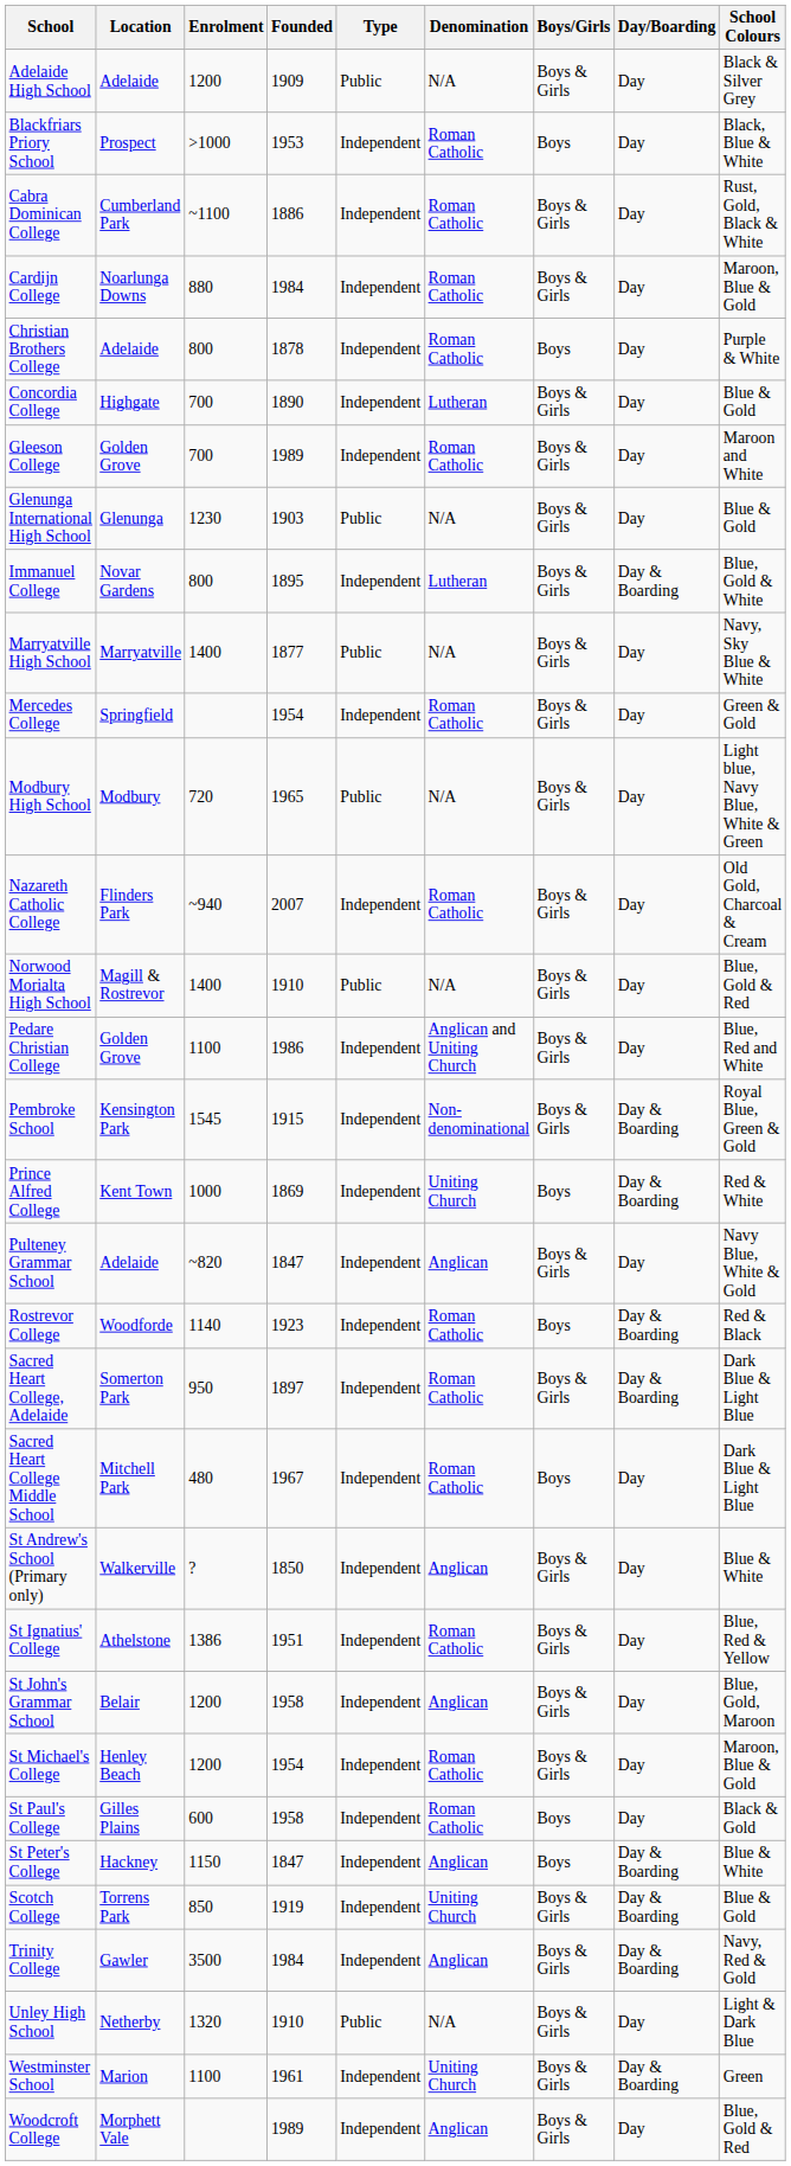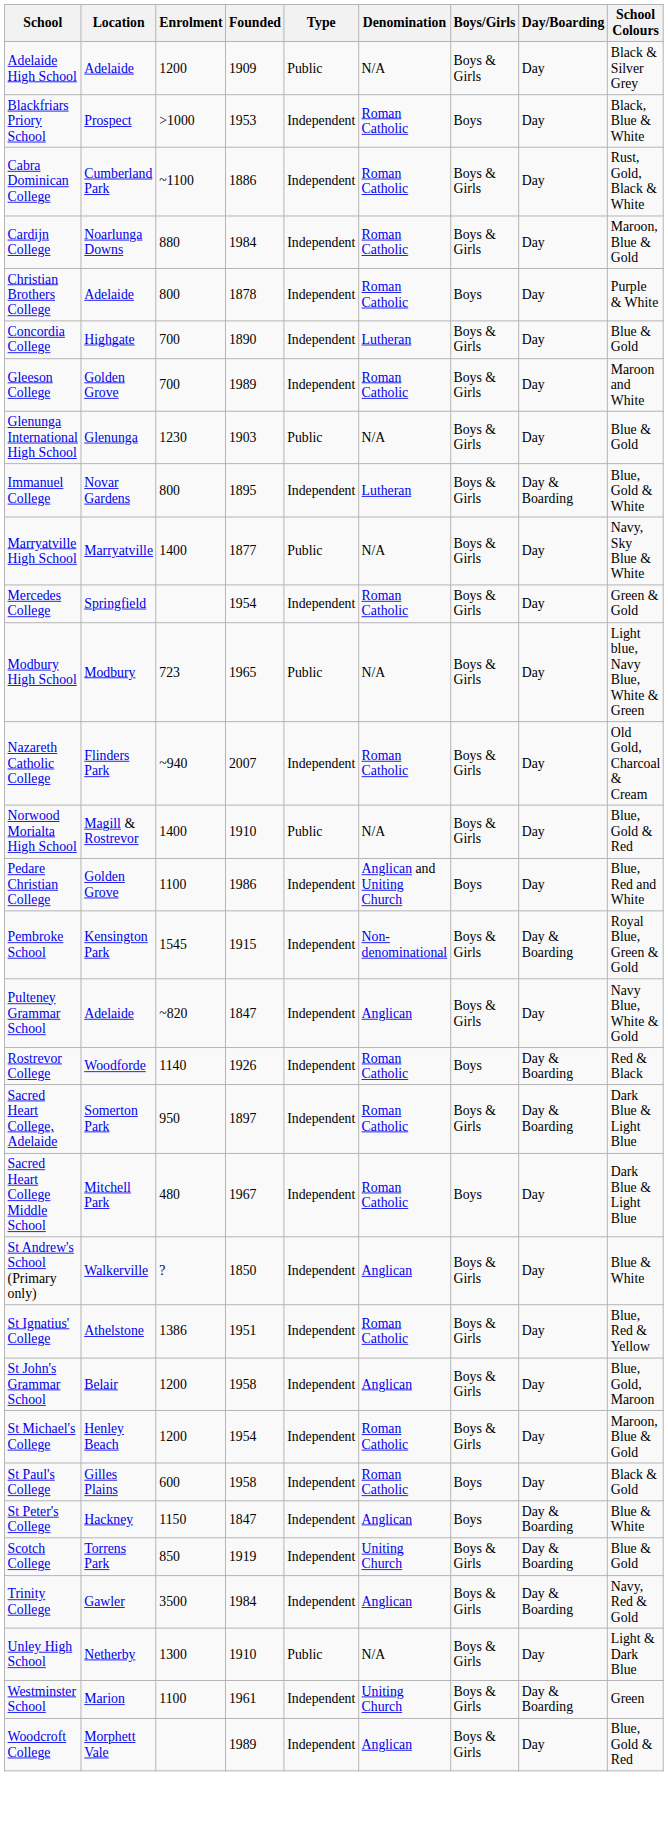Modbury High School | Enrolment: 720 -> 723
Pedare Christian College | Boys/Girls: Boys & Girls -> Boys
- row: Prince Alfred College | Kent Town | 1000 | 1869 | Independent | Uniting Church | Boys | Day & Boarding | Red & White
Rostrevor College | Founded: 1923 -> 1926
Unley High School | Enrolment: 1320 -> 1300
